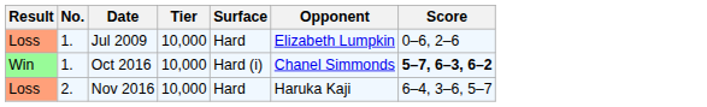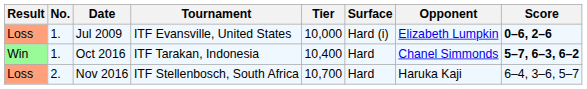+ column: Tournament | ITF Evansville, United States | ITF Tarakan, Indonesia | ITF Stellenbosch, South Africa
Jul 2009 | Surface: Hard -> Hard (i)
Jul 2009 | Score: normal -> bold
Oct 2016 | Tier: 10,000 -> 10,400
Oct 2016 | Surface: Hard (i) -> Hard
Nov 2016 | Tier: 10,000 -> 10,700
